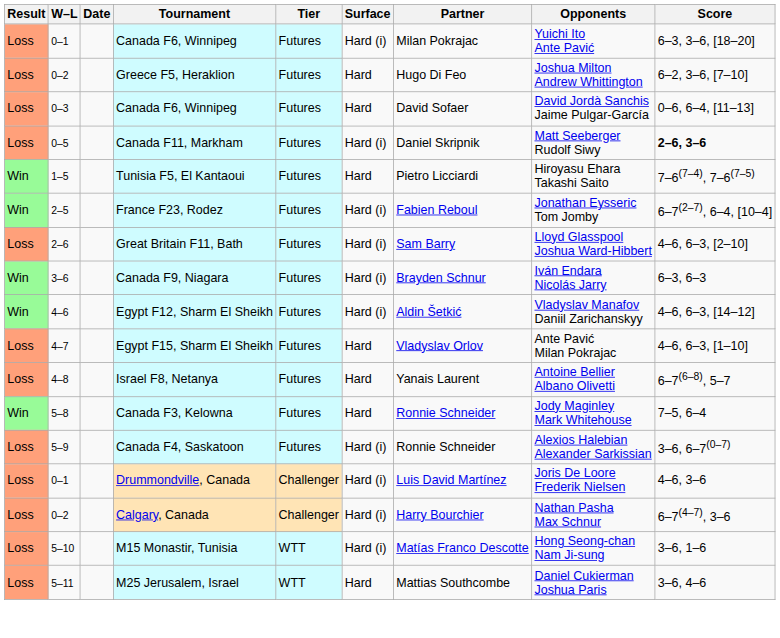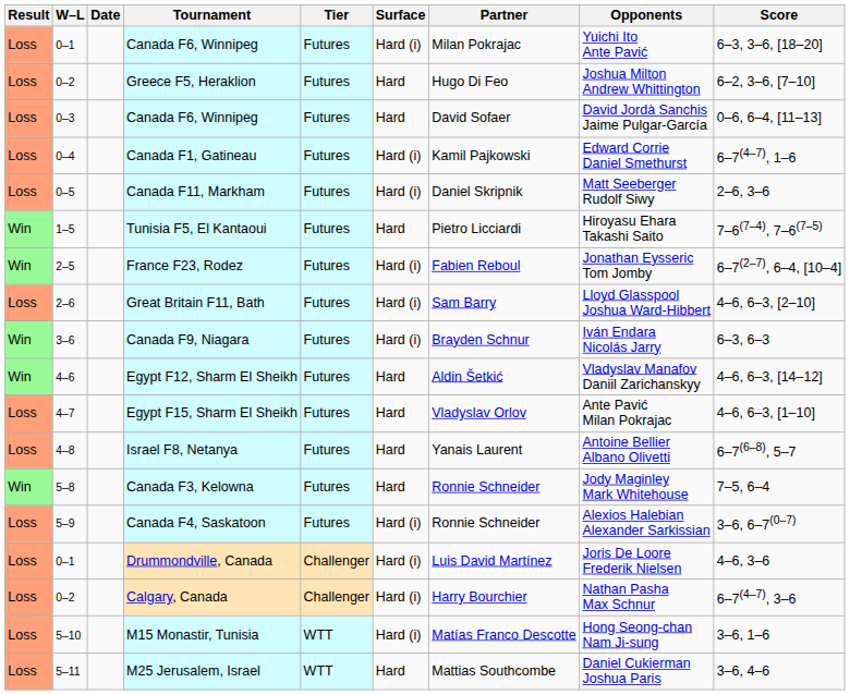+ row: Loss | 0–4 | Canada F1, Gatineau | Futures | Hard (i) | Kamil Pajkowski | Edward Corrie Daniel Smethurst | 6–7(4–7), 1–6
Canada F11, Markham | Score: bold -> normal
Egypt F12, Sharm El Sheikh | Surface: Hard (i) -> Hard
